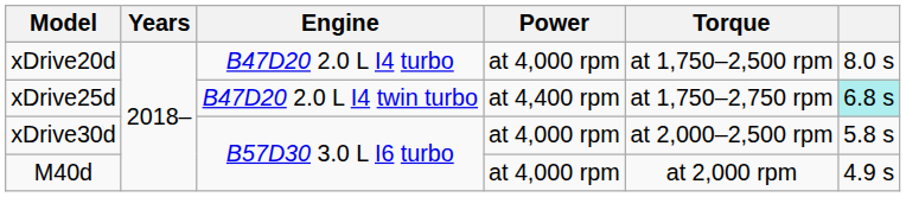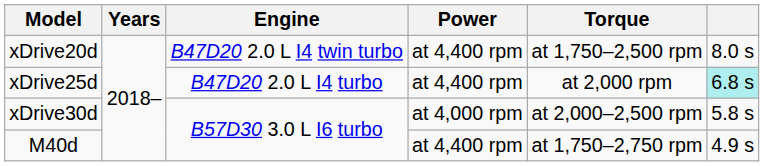xDrive20d | Engine: B47D20 2.0 L I4 turbo -> B47D20 2.0 L I4 twin turbo
xDrive20d | Power: at 4,000 rpm -> at 4,400 rpm
xDrive25d | Engine: B47D20 2.0 L I4 twin turbo -> B47D20 2.0 L I4 turbo
xDrive25d | Torque: at 1,750–2,750 rpm -> at 2,000 rpm
M40d | Power: at 4,000 rpm -> at 4,400 rpm
M40d | Torque: at 2,000 rpm -> at 1,750–2,750 rpm
